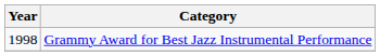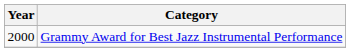Grammy Award for Best Jazz Instrumental Performance | Year: 1998 -> 2000
